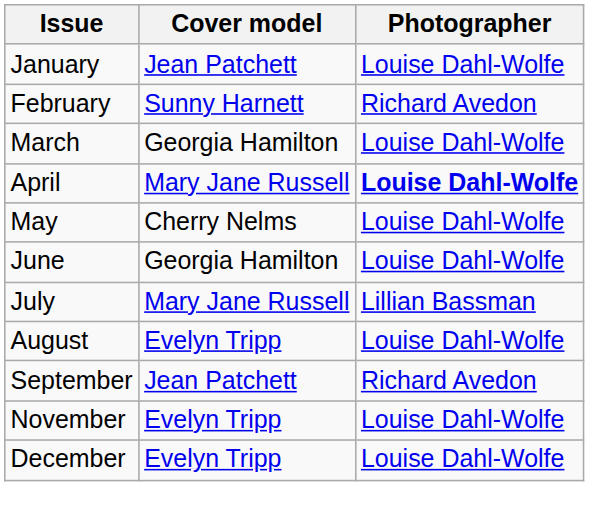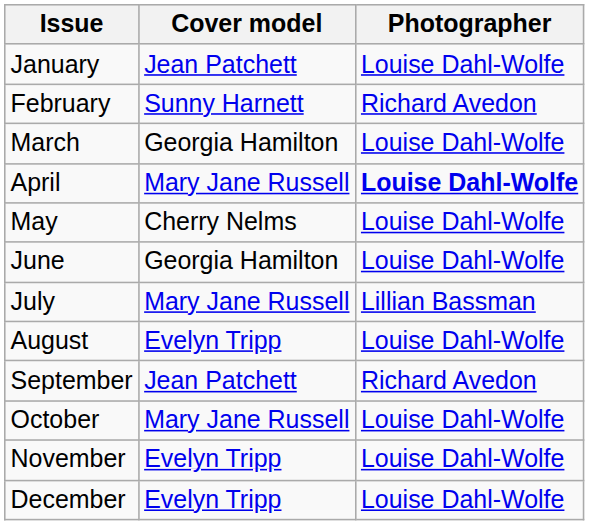+ row: October | Mary Jane Russell | Louise Dahl-Wolfe
